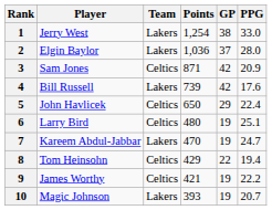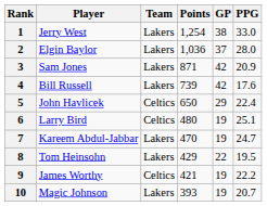3 | Team: Celtics -> Lakers
8 | Team: Celtics -> Lakers
8 | PPG: 19.4 -> 19.5
